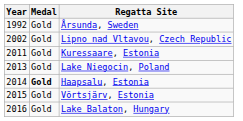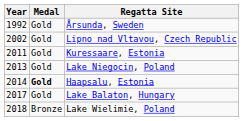- row: 2015 | Gold | Võrtsjärv, Estonia
Lake Balaton, Hungary | Year: 2016 -> 2017
+ row: 2018 | Bronze | Lake Wielimie, Poland
